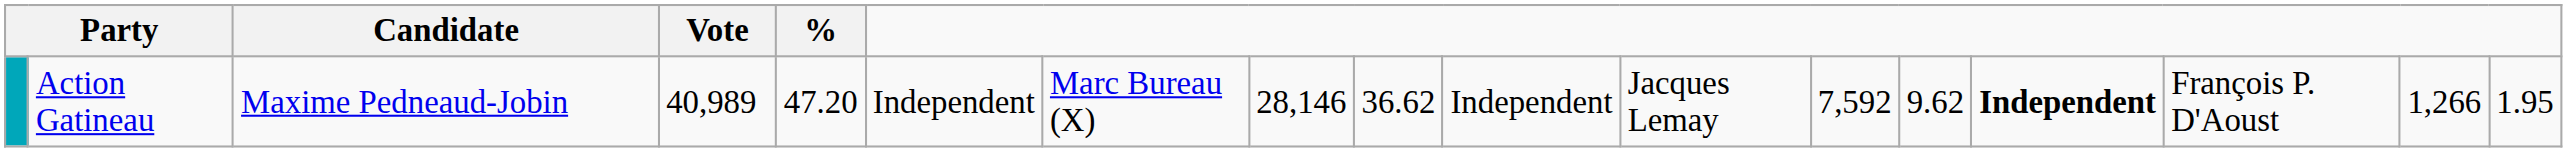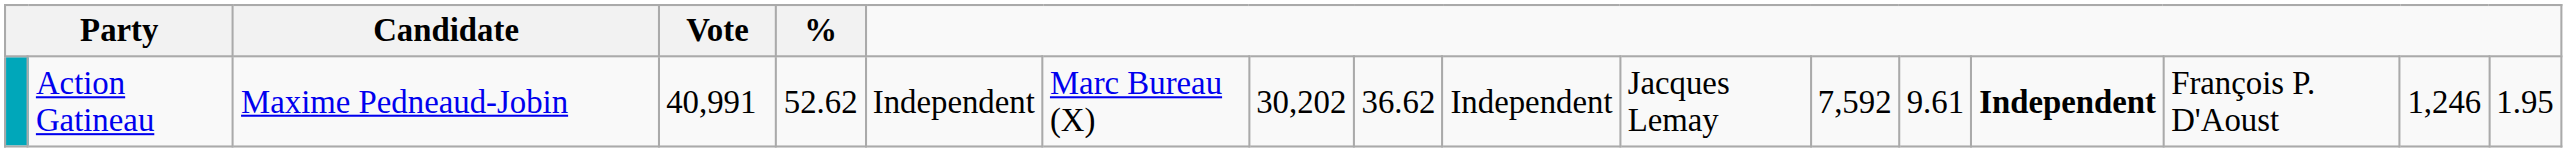Action Gatineau | Vote: 40,989 -> 40,991
Action Gatineau | %: 47.20 -> 52.62
Action Gatineau | column 8: 28,146 -> 30,202
Action Gatineau | column 13: 9.62 -> 9.61
Action Gatineau | column 16: 1,266 -> 1,246
